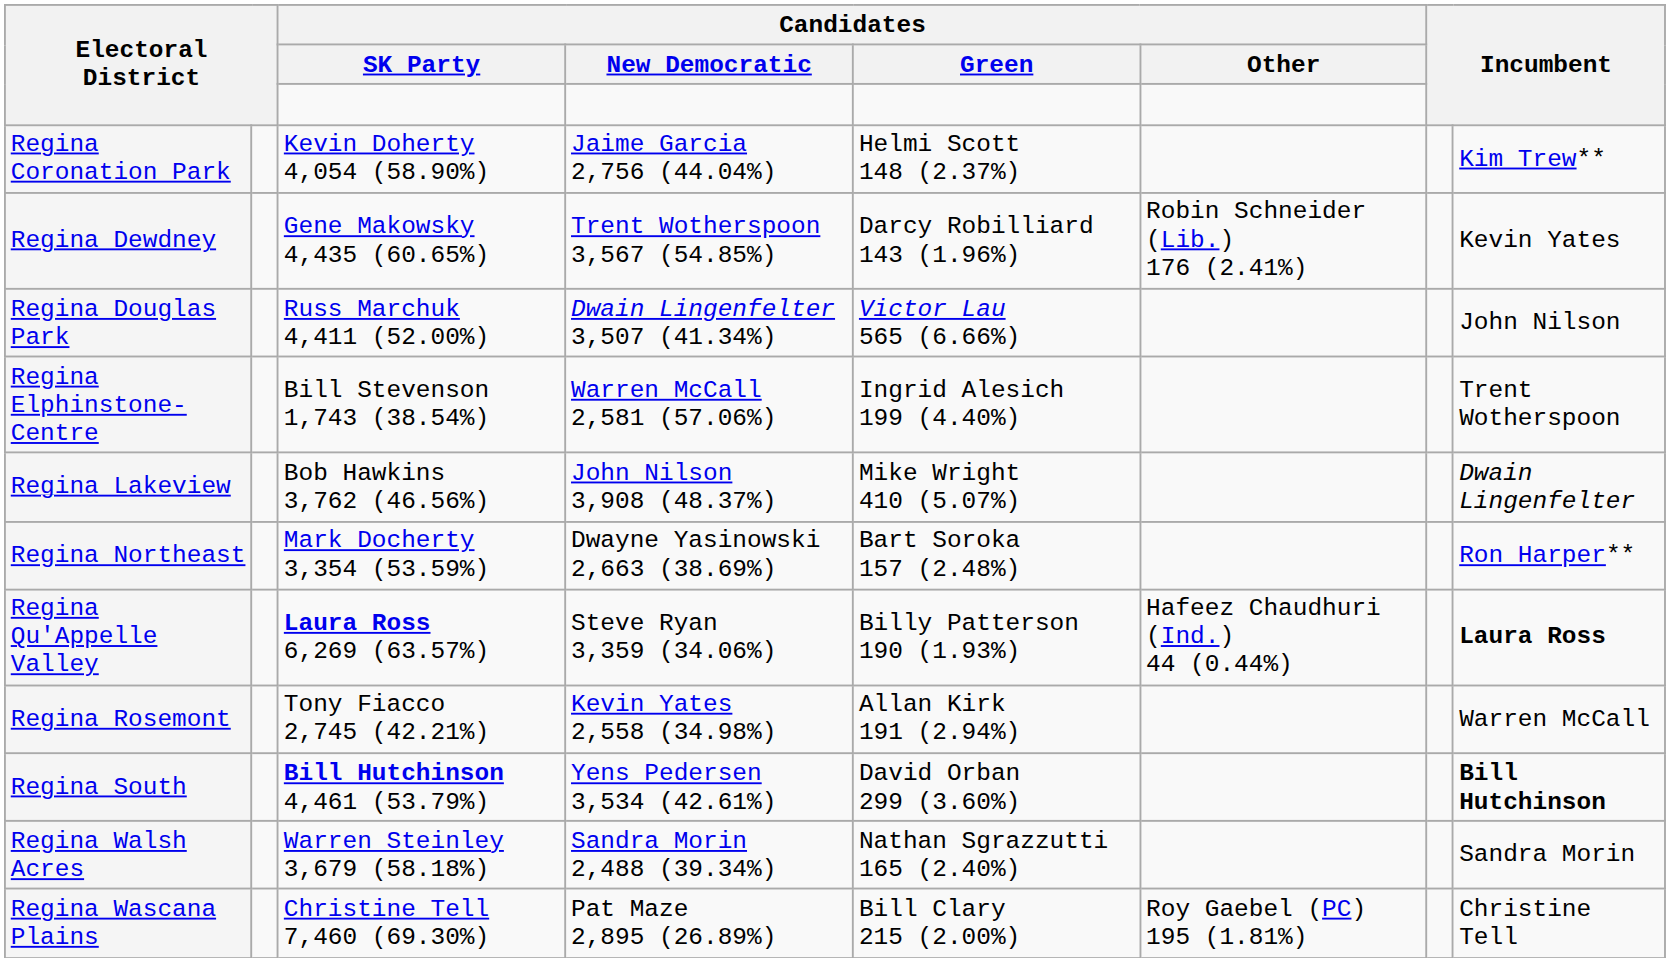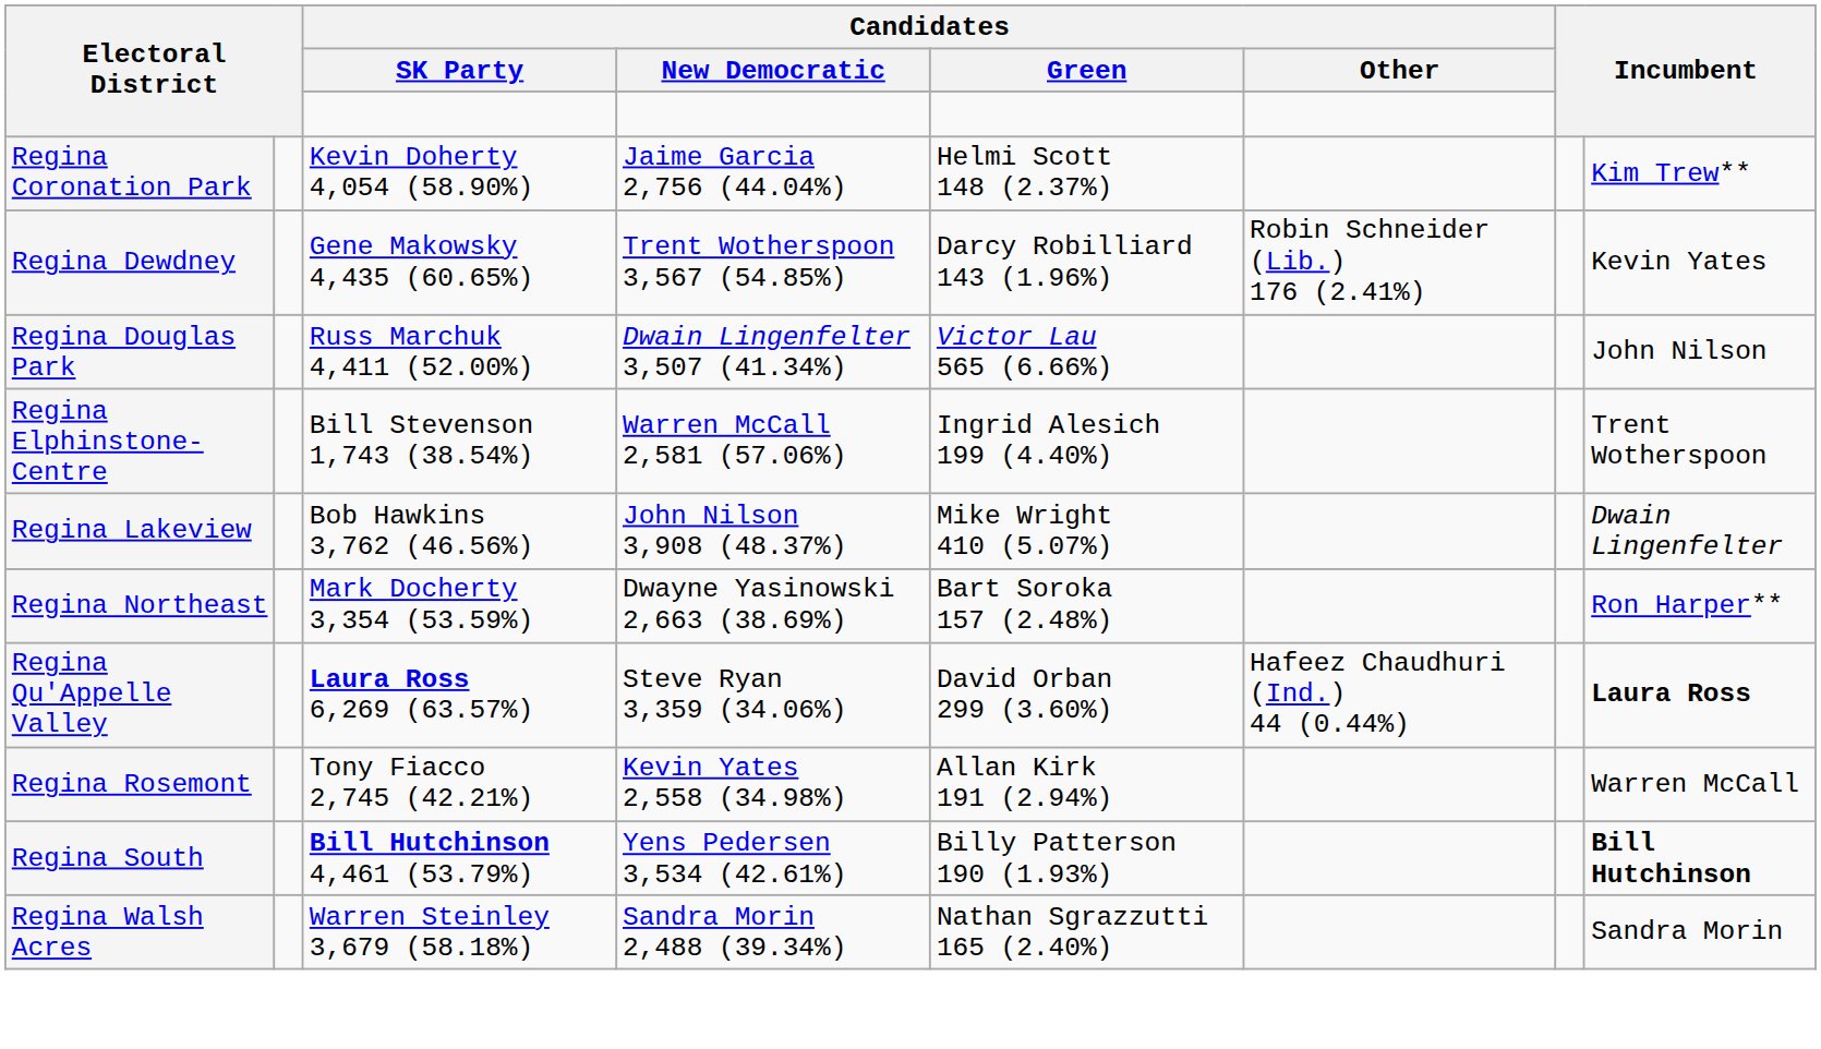Regina Qu'Appelle Valley | Candidates / Green: Billy Patterson 190 (1.93%) -> David Orban 299 (3.60%)
Regina South | Candidates / Green: David Orban 299 (3.60%) -> Billy Patterson 190 (1.93%)
- row: Regina Wascana Plains | Christine Tell 7,460 (69.30%) | Pat Maze 2,895 (26.89%) | Bill Clary 215 (2.00%) | Roy Gaebel (PC) 195 (1.81%) | Christine Tell
